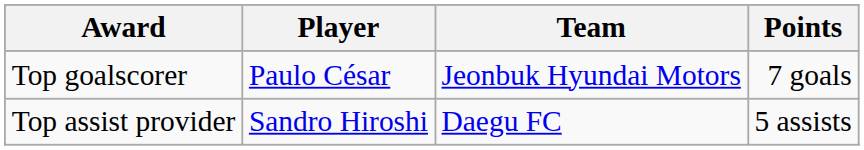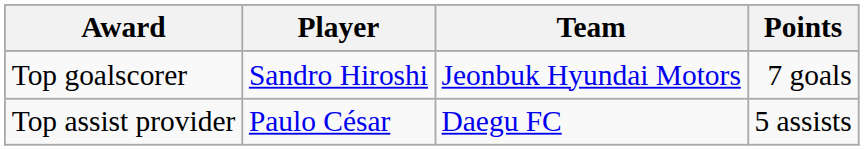Top goalscorer | Player: Paulo César -> Sandro Hiroshi
Top assist provider | Player: Sandro Hiroshi -> Paulo César
